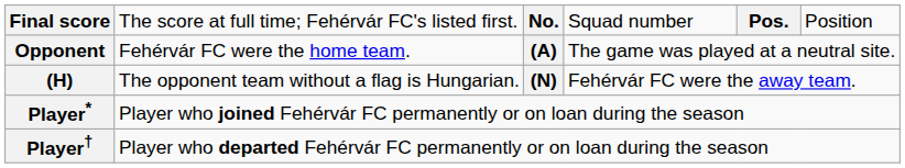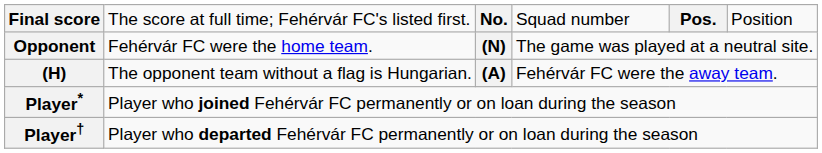Opponent | column 3: (A) -> (N)
(H) | column 3: (N) -> (A)
